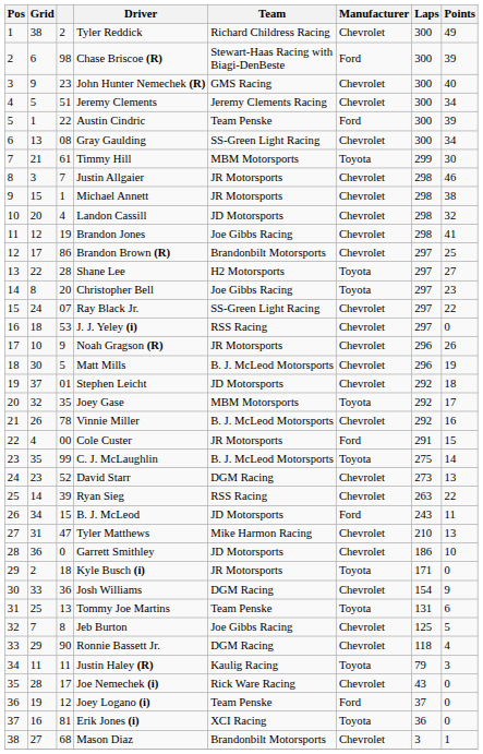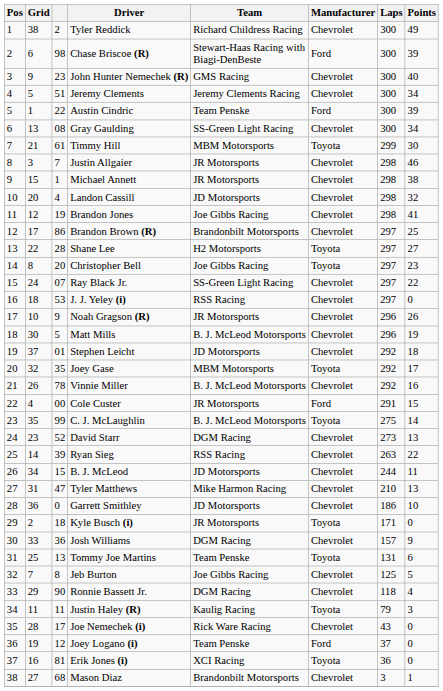B. J. McLeod | Manufacturer: Ford -> Chevrolet
B. J. McLeod | Laps: 243 -> 244
Josh Williams | Laps: 154 -> 157
